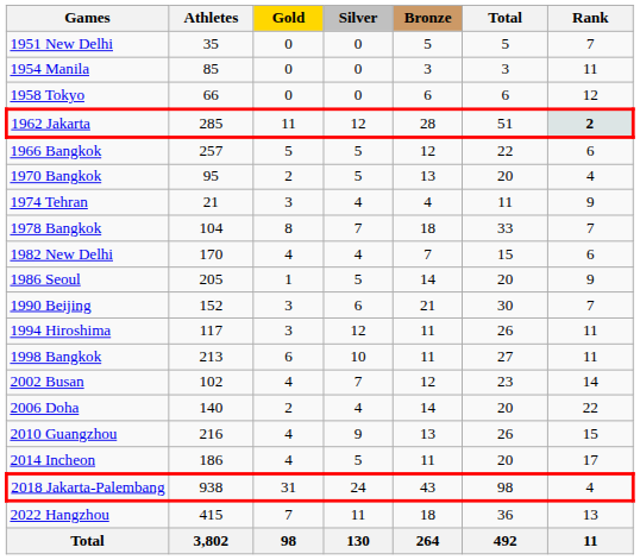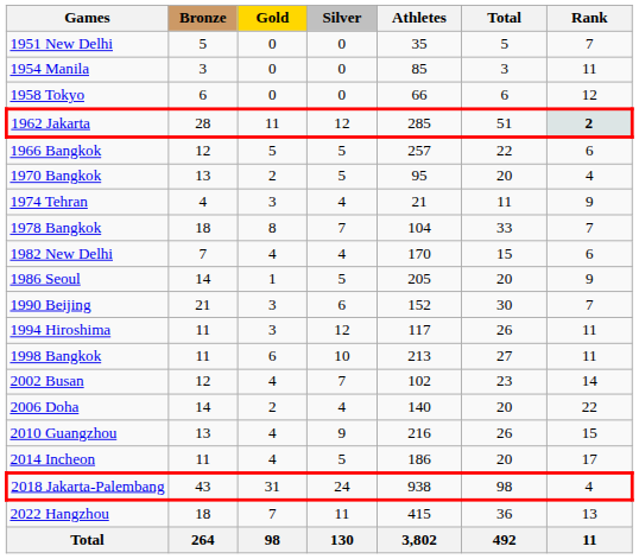columns swapped: Athletes <-> Bronze
